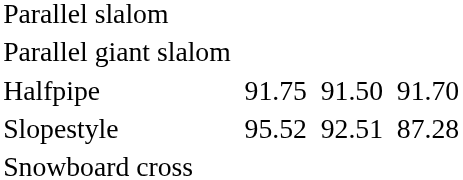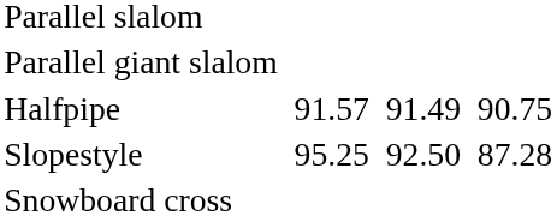Halfpipe | column 3: 91.75 -> 91.57
Halfpipe | column 5: 91.50 -> 91.49
Halfpipe | column 7: 91.70 -> 90.75
Slopestyle | column 3: 95.52 -> 95.25
Slopestyle | column 5: 92.51 -> 92.50
